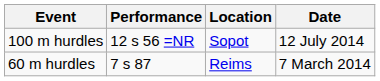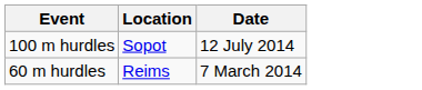- column: Performance | 12 s 56 =NR | 7 s 87
